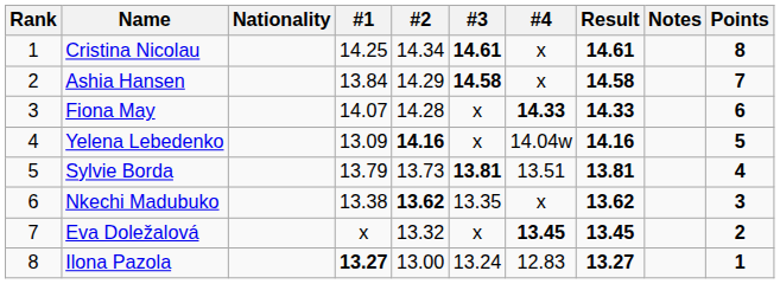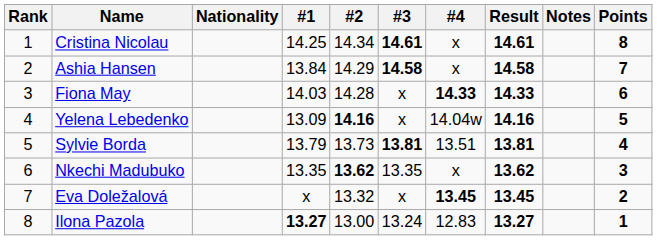Fiona May | #1: 14.07 -> 14.03
Nkechi Madubuko | #1: 13.38 -> 13.35
